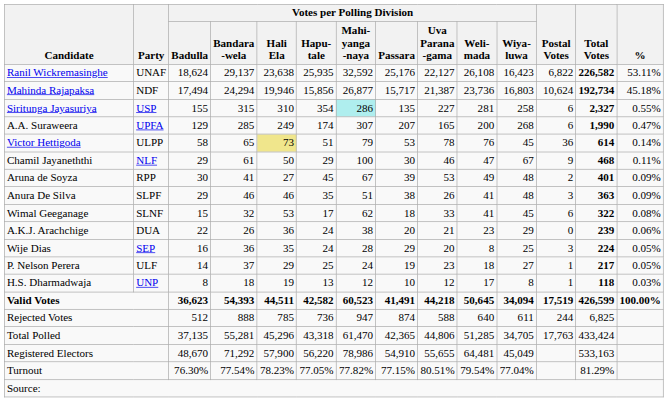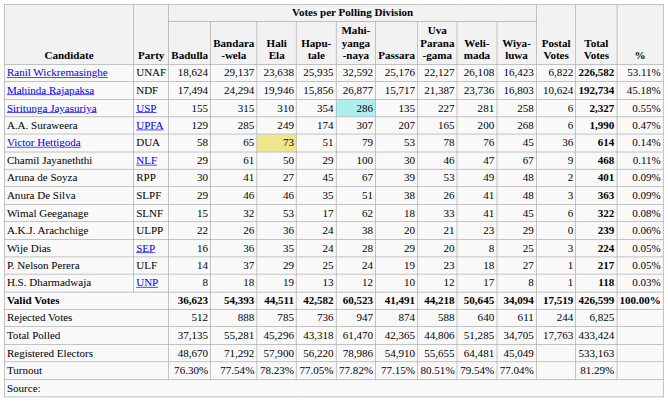Victor Hettigoda | Party: ULPP -> DUA
A.K.J. Arachchige | Party: DUA -> ULPP
